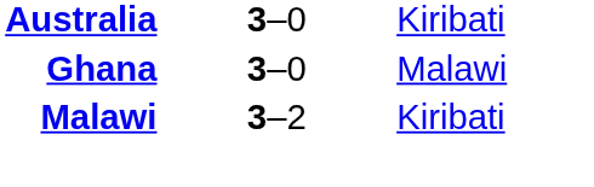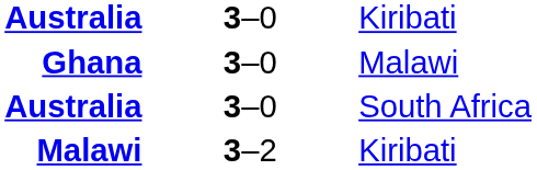+ row: Australia | 3–0 | South Africa
